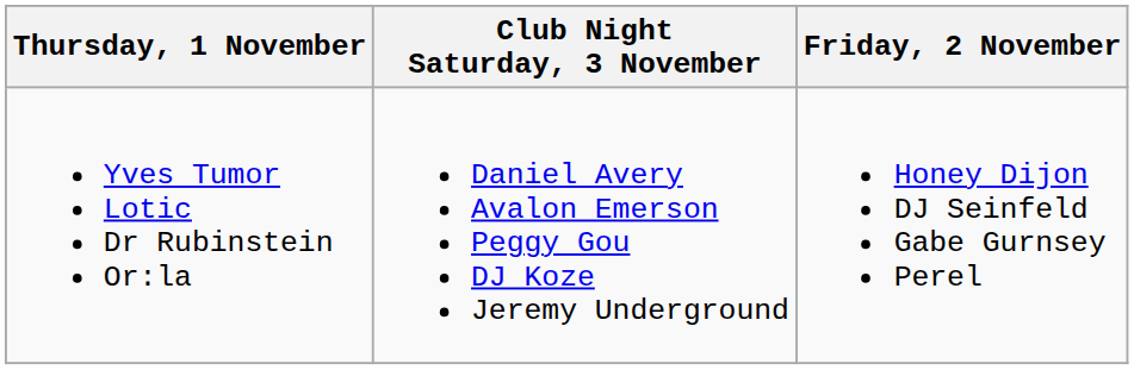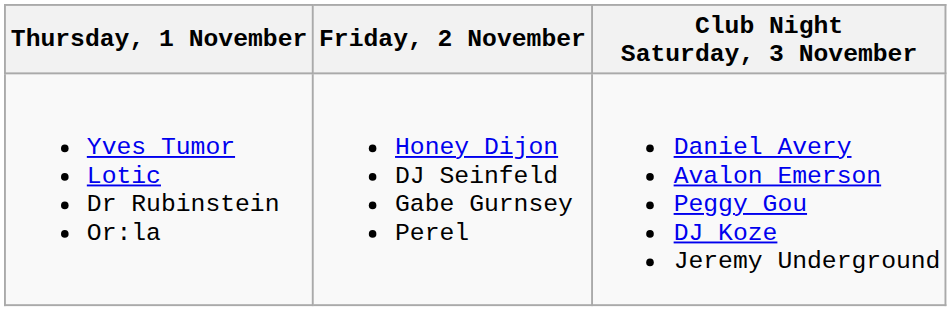columns swapped: Friday, 2 November <-> Club Night Saturday, 3 November
